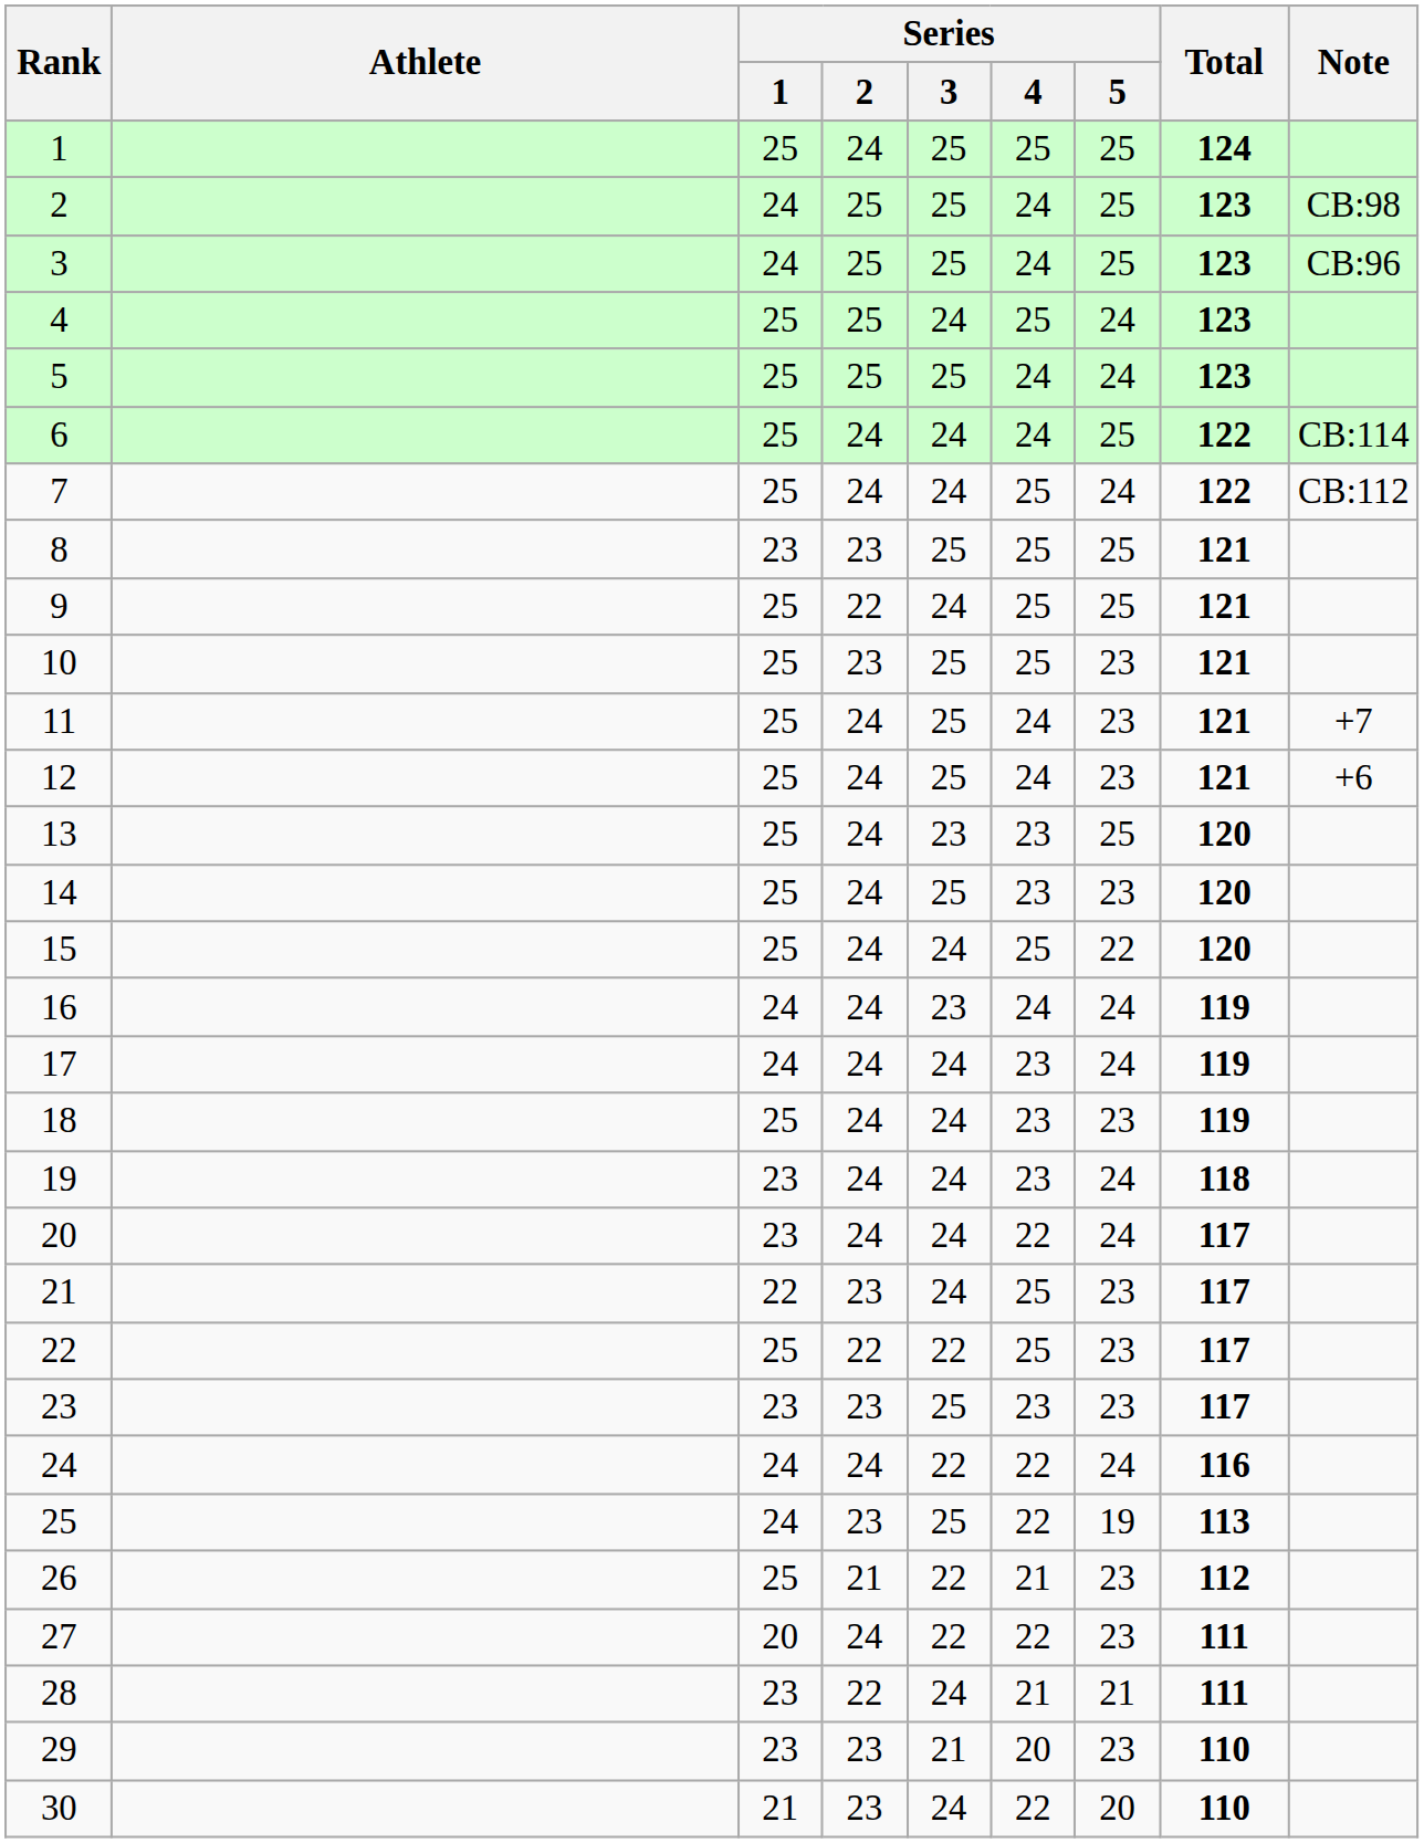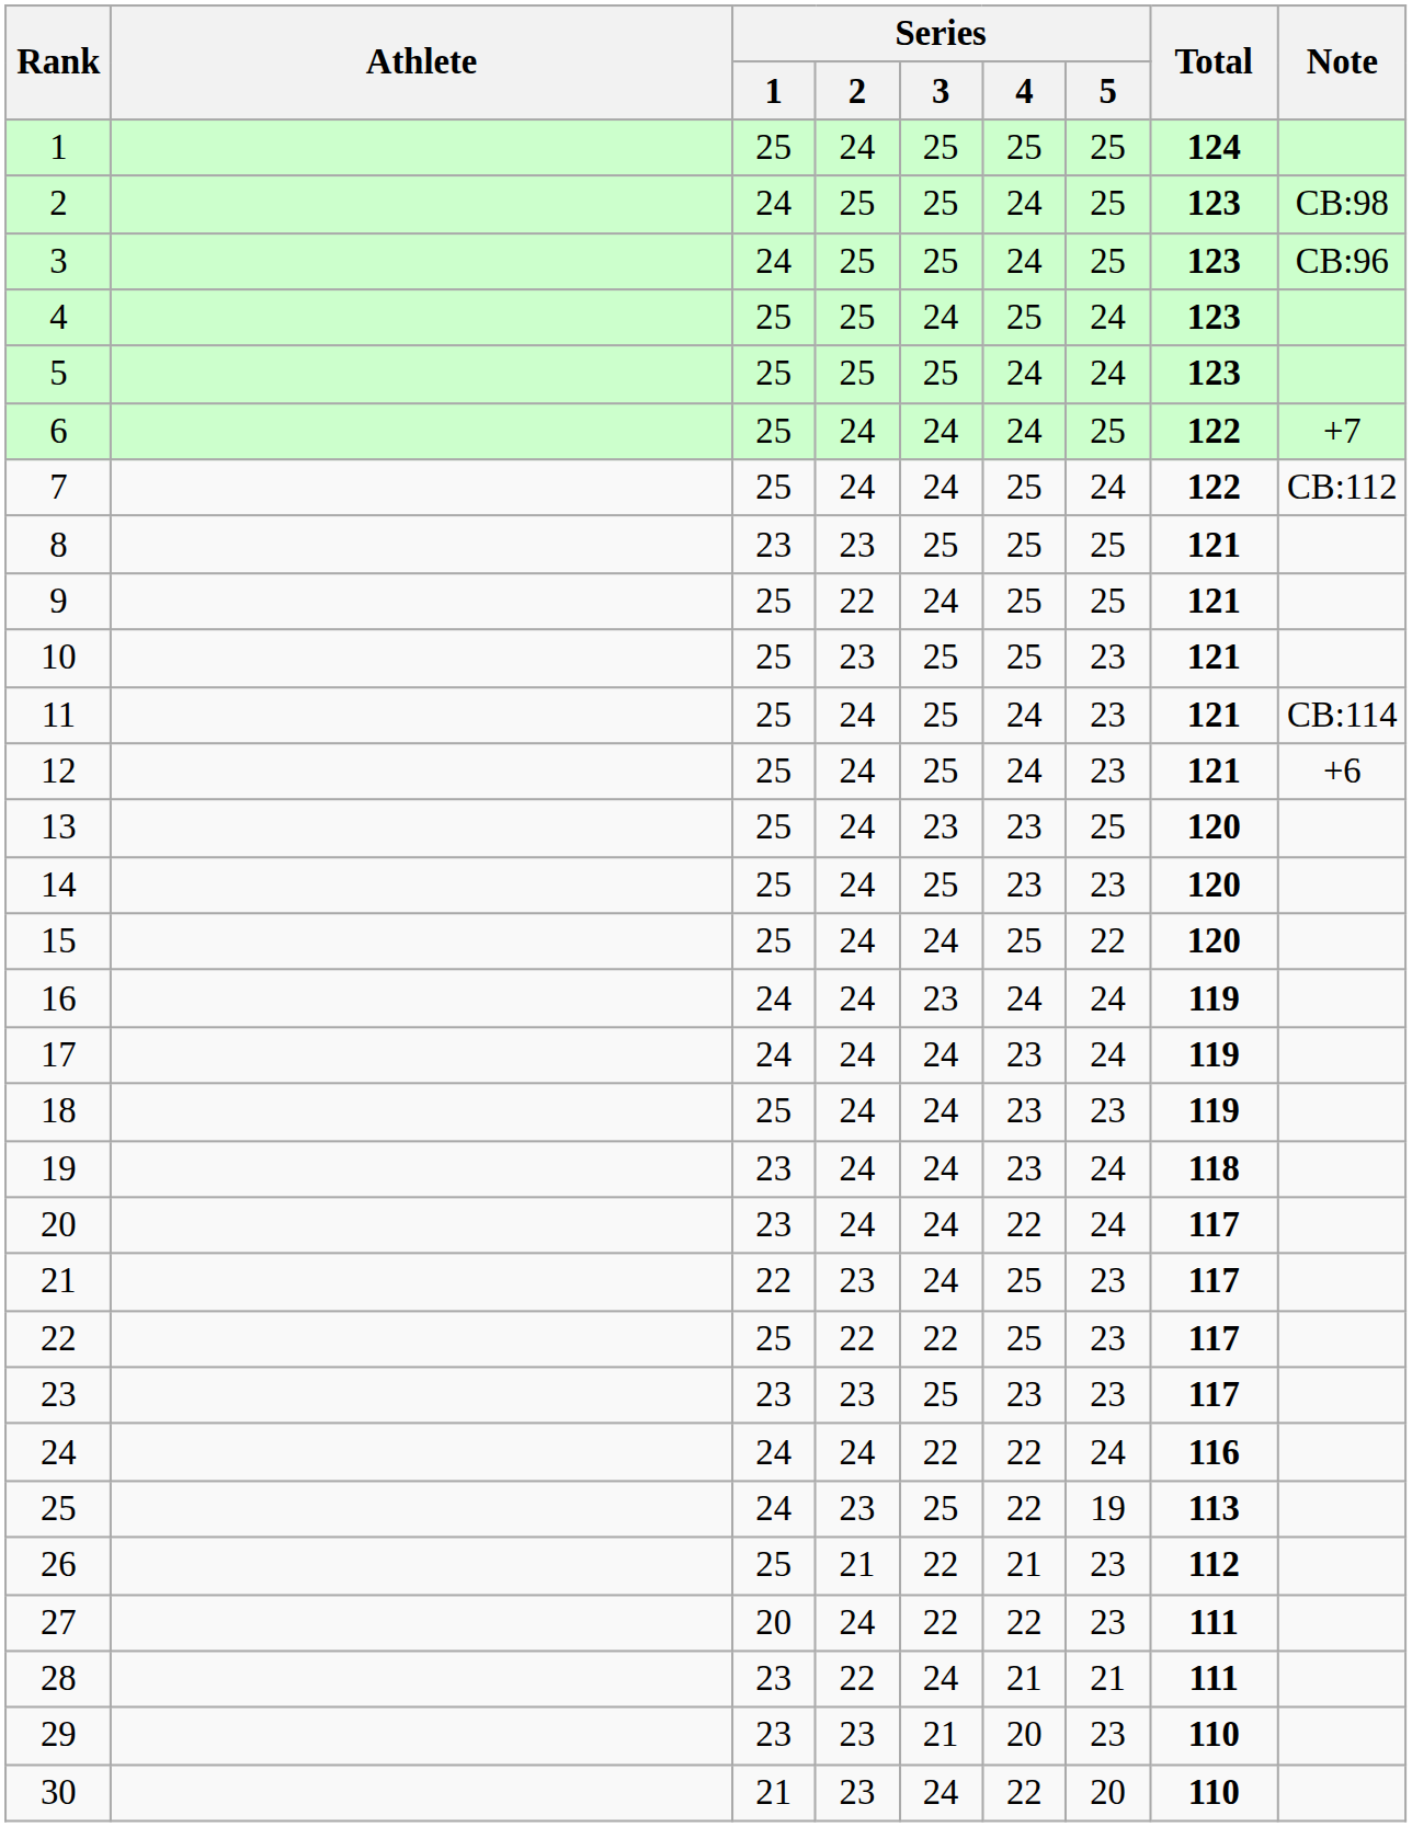6 | Note: CB:114 -> +7
11 | Note: +7 -> CB:114
